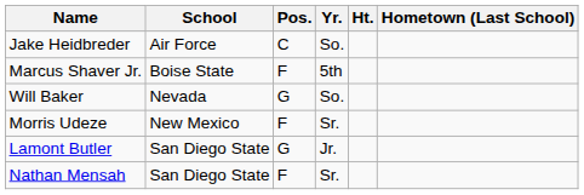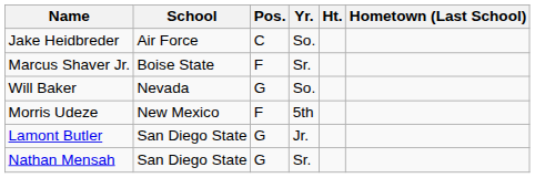Marcus Shaver Jr. | Yr.: 5th -> Sr.
Morris Udeze | Yr.: Sr. -> 5th
Nathan Mensah | Pos.: F -> G
